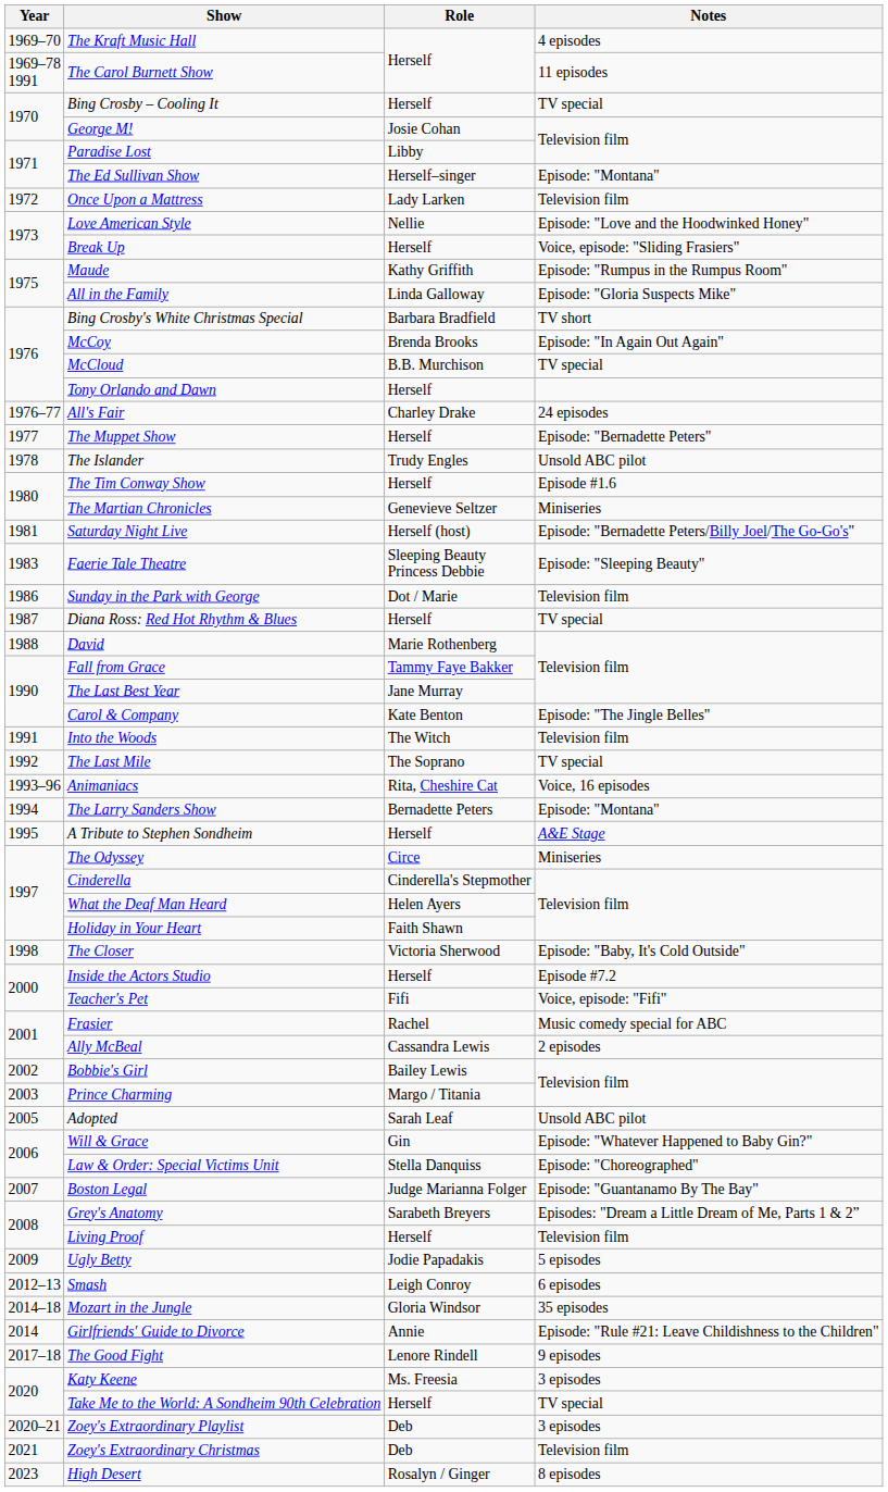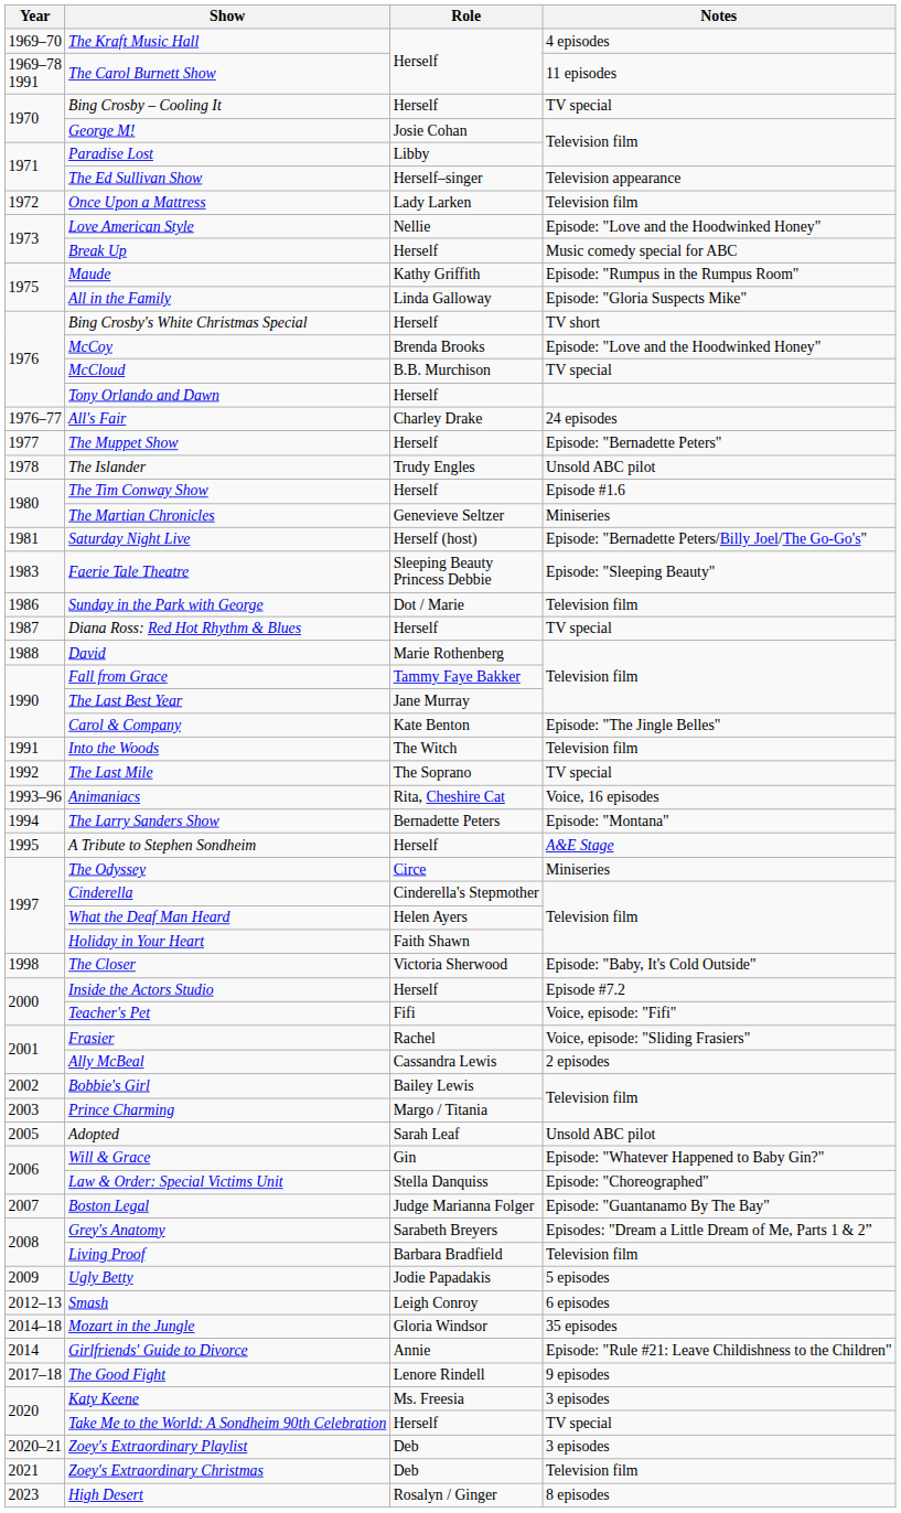The Ed Sullivan Show | Notes: Episode: "Montana" -> Television appearance
Break Up | Notes: Voice, episode: "Sliding Frasiers" -> Music comedy special for ABC
Bing Crosby's White Christmas Special | Role: Barbara Bradfield -> Herself
McCoy | Notes: Episode: "In Again Out Again" -> Episode: "Love and the Hoodwinked Honey"
Frasier | Notes: Music comedy special for ABC -> Voice, episode: "Sliding Frasiers"
Living Proof | Role: Herself -> Barbara Bradfield
